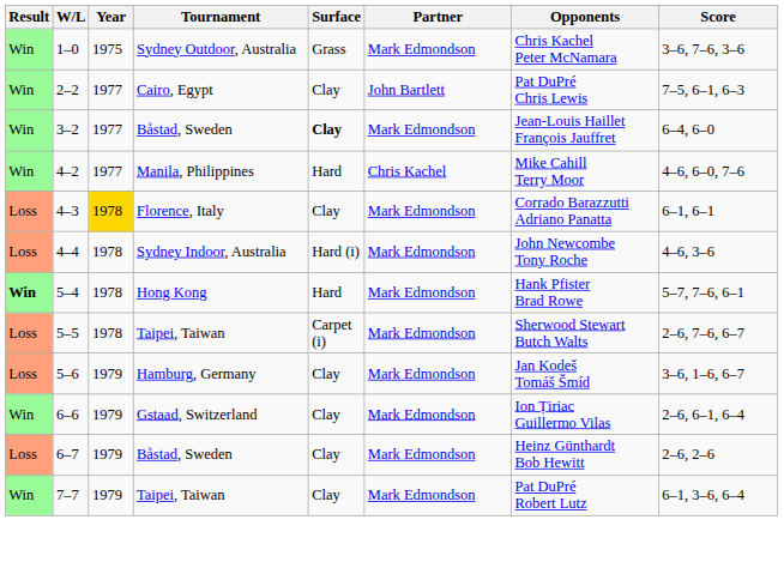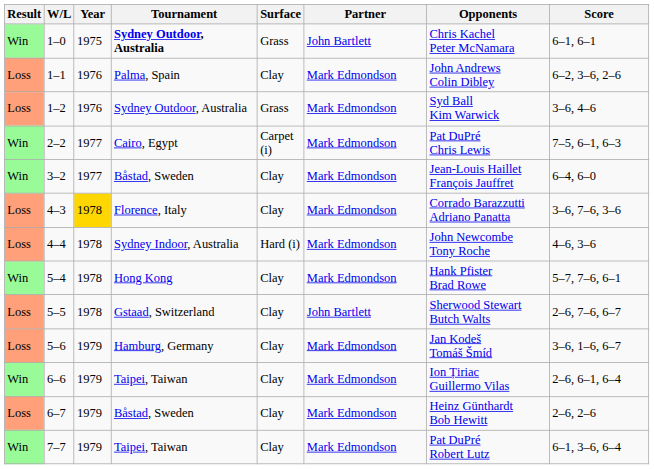1–0 | Tournament: normal -> bold
1–0 | Partner: Mark Edmondson -> John Bartlett
1–0 | Score: 3–6, 7–6, 3–6 -> 6–1, 6–1
+ row: Loss | 1–1 | 1976 | Palma, Spain | Clay | Mark Edmondson | John Andrews Colin Dibley | 6–2, 3–6, 2–6
+ row: Loss | 1–2 | 1976 | Sydney Outdoor, Australia | Grass | Mark Edmondson | Syd Ball Kim Warwick | 3–6, 4–6
2–2 | Surface: Clay -> Carpet (i)
2–2 | Partner: John Bartlett -> Mark Edmondson
3–2 | Surface: bold -> normal
- row: Win | 4–2 | 1977 | Manila, Philippines | Hard | Chris Kachel | Mike Cahill Terry Moor | 4–6, 6–0, 7–6
4–3 | Score: 6–1, 6–1 -> 3–6, 7–6, 3–6
5–4 | Result: bold -> normal
5–4 | Surface: Hard -> Clay
5–5 | Tournament: Taipei, Taiwan -> Gstaad, Switzerland
5–5 | Surface: Carpet (i) -> Clay
5–5 | Partner: Mark Edmondson -> John Bartlett
6–6 | Tournament: Gstaad, Switzerland -> Taipei, Taiwan
